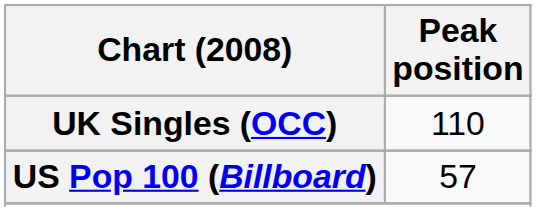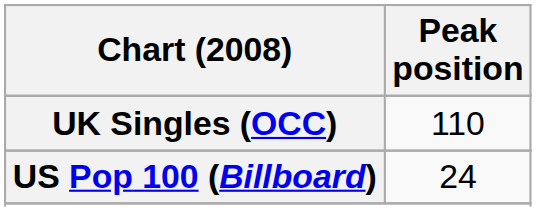US Pop 100 (Billboard) | Peak position: 57 -> 24
